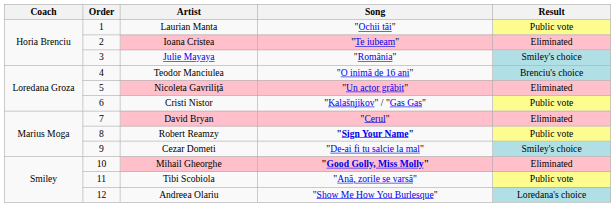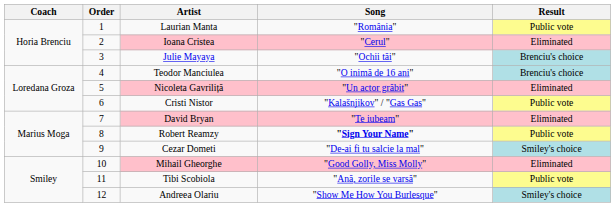Laurian Manta | Song: "Ochii tăi" -> "România"
Ioana Cristea | Song: "Te iubeam" -> "Cerul"
Julie Mayaya | Song: "România" -> "Ochii tăi"
Julie Mayaya | Result: Smiley's choice -> Brenciu's choice
David Bryan | Song: "Cerul" -> "Te iubeam"
Mihail Gheorghe | Song: bold -> normal
Andreea Olariu | Result: Loredana's choice -> Smiley's choice
